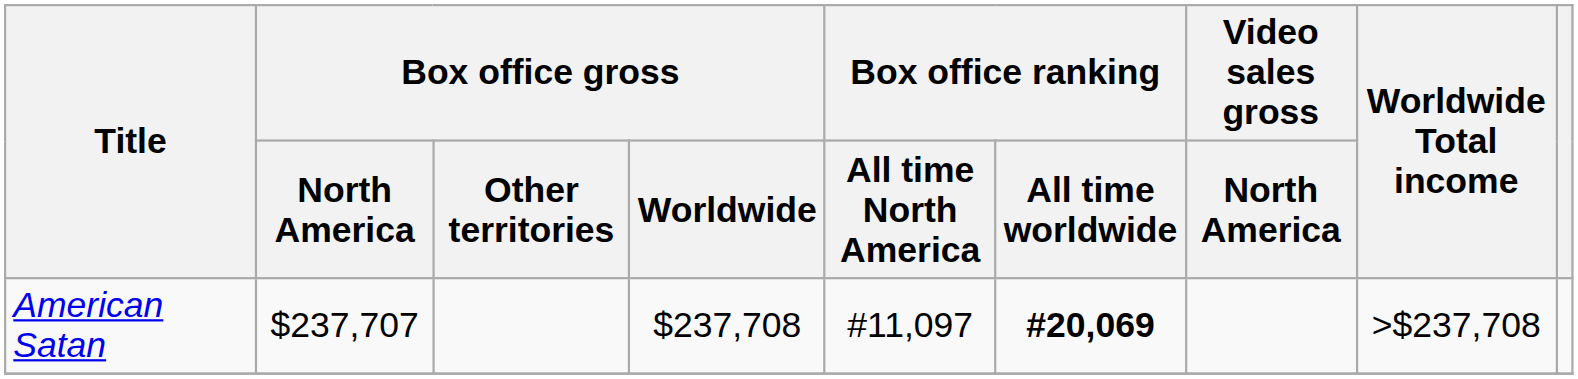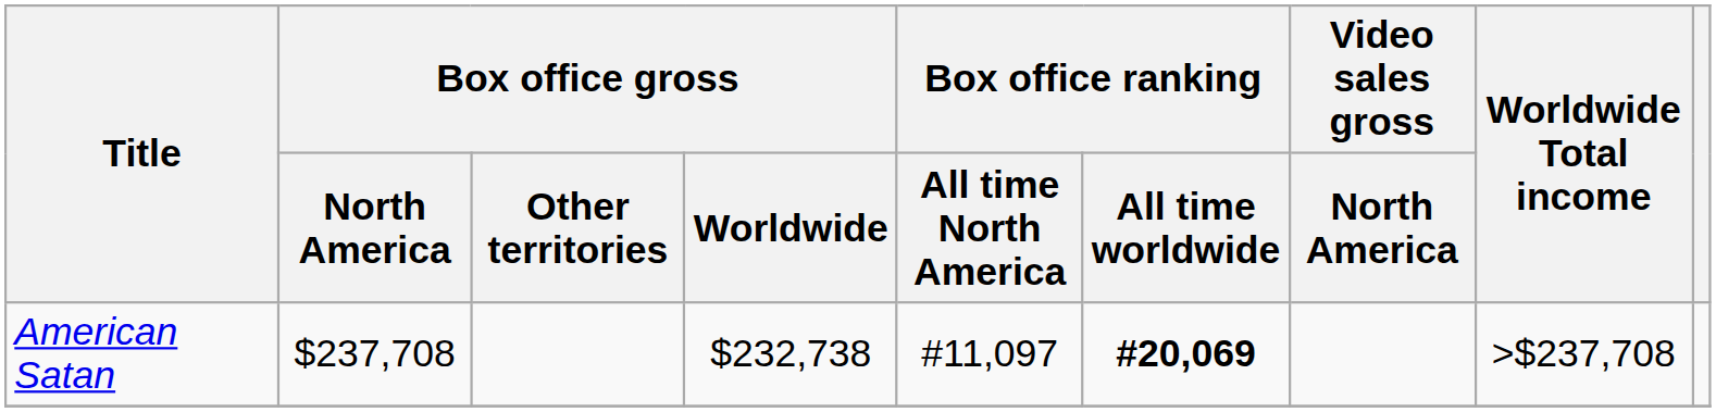American Satan | Box office gross / North America: $237,707 -> $237,708
American Satan | Box office gross / Worldwide: $237,708 -> $232,738
